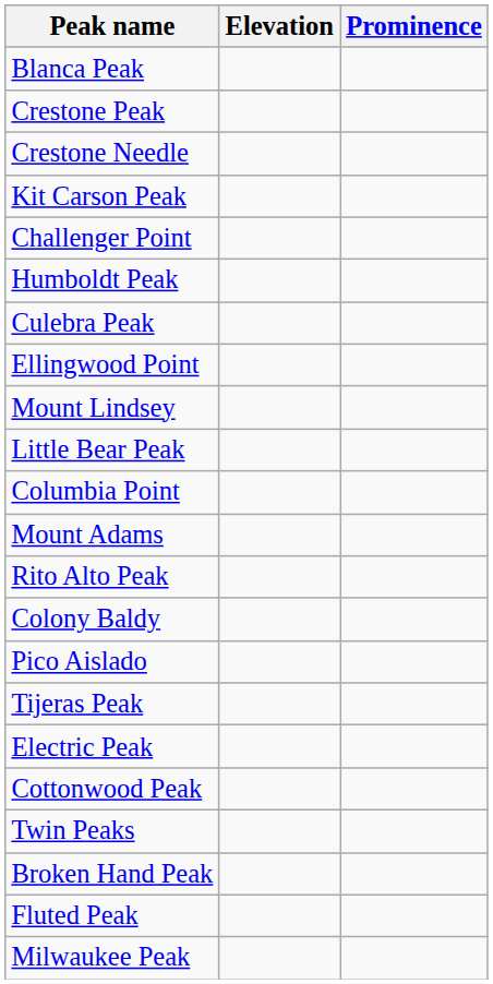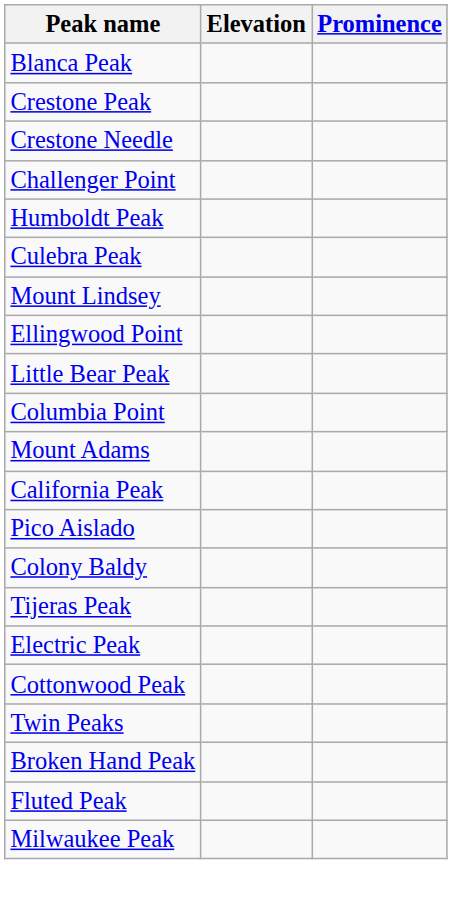- row: Kit Carson Peak
rows swapped: Ellingwood Point <-> Mount Lindsey
+ row: California Peak
- row: Rito Alto Peak
rows swapped: Colony Baldy <-> Pico Aislado
